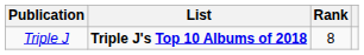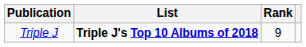Triple J | Rank: 8 -> 9
